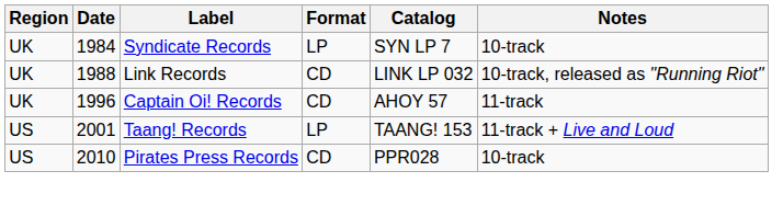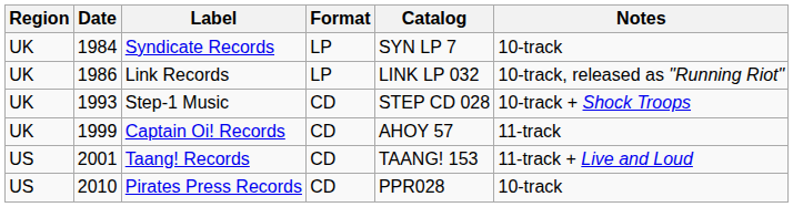Link Records | Date: 1988 -> 1986
Link Records | Format: CD -> LP
+ row: UK | 1993 | Step-1 Music | CD | STEP CD 028 | 10-track + Shock Troops
Captain Oi! Records | Date: 1996 -> 1999
Taang! Records | Format: LP -> CD
